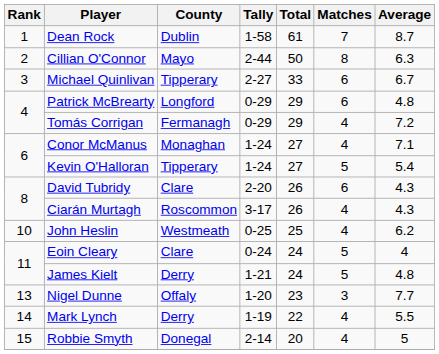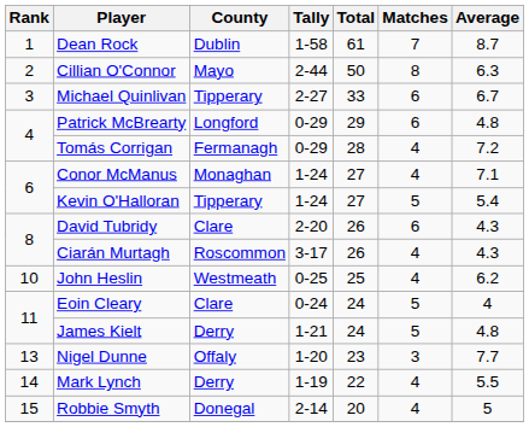Tomás Corrigan | Total: 29 -> 28
